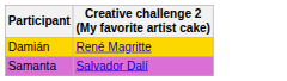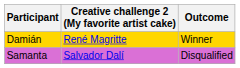+ column: Outcome | Winner | Disqualified
